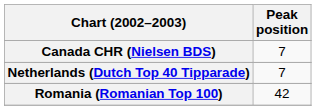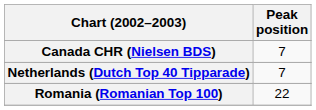Romania (Romanian Top 100) | Peak position: 42 -> 22
